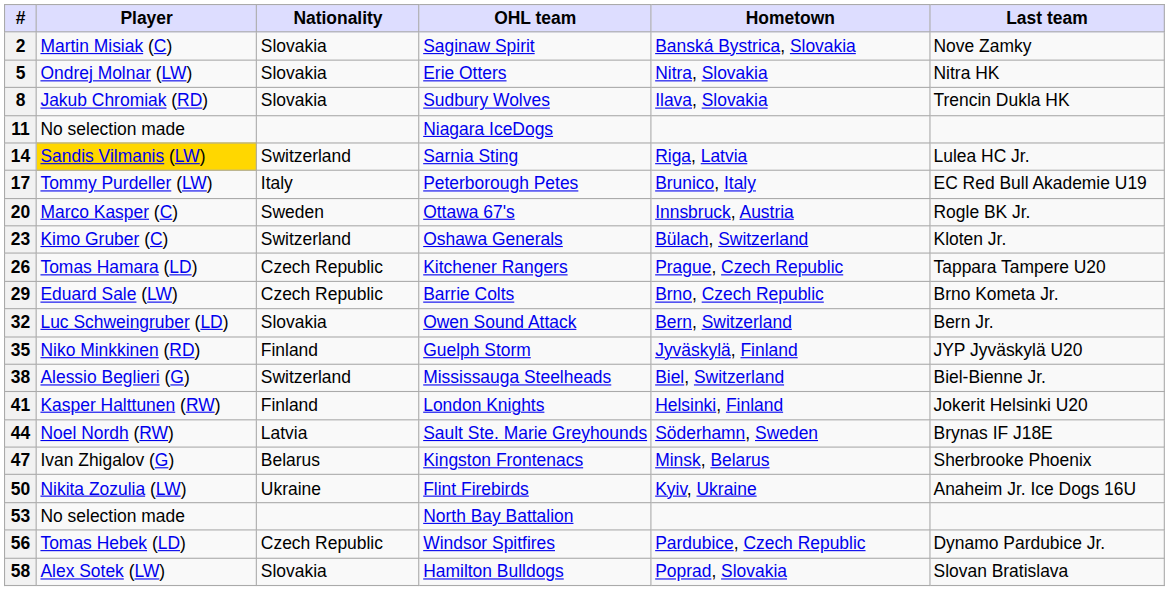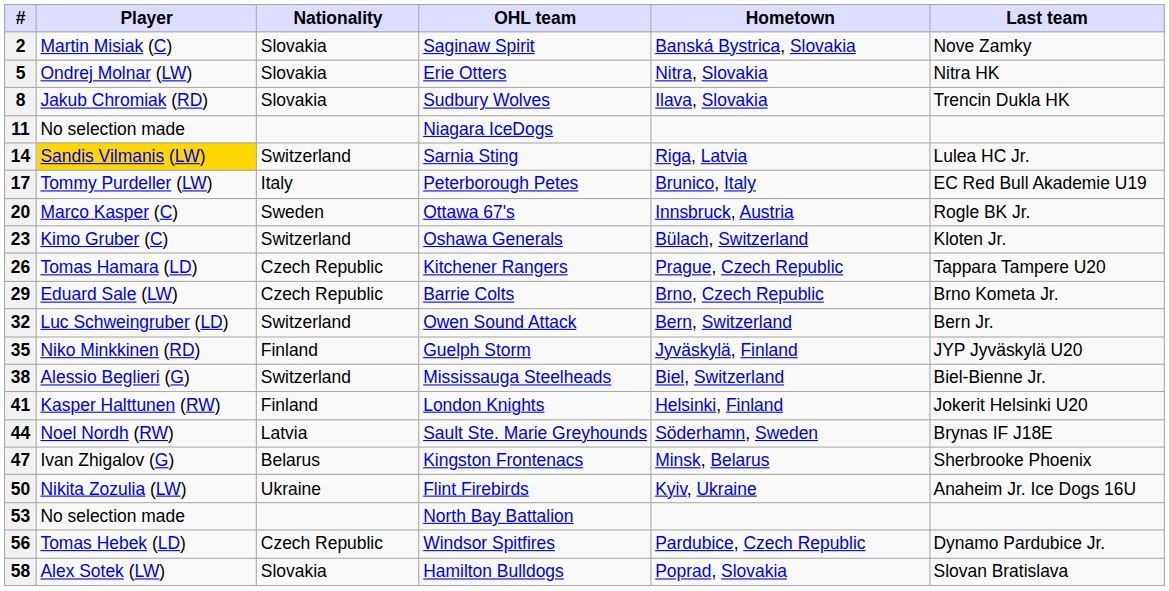32 | Nationality: Slovakia -> Switzerland
